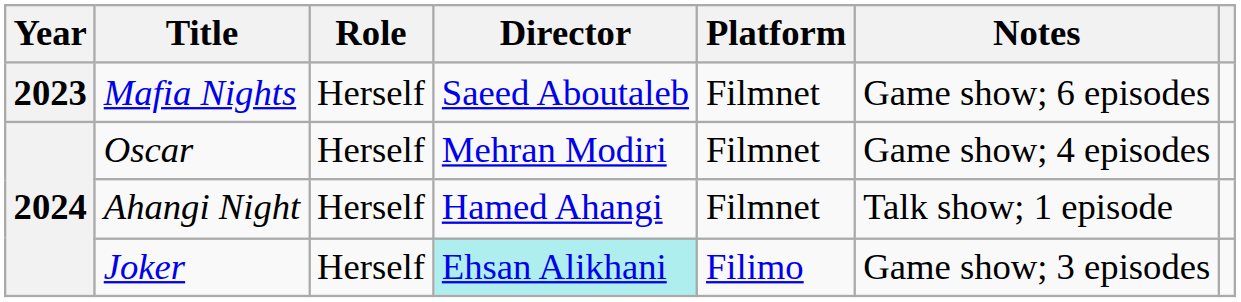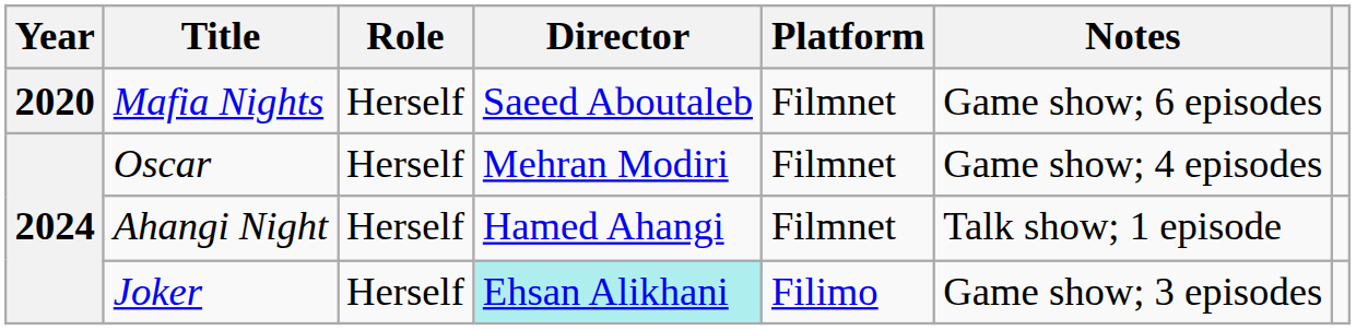Mafia Nights | Year: 2023 -> 2020
